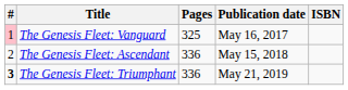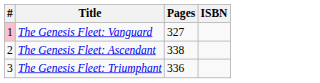- column: Publication date | May 16, 2017 | May 15, 2018 | May 21, 2019
The Genesis Fleet: Vanguard | Pages: 325 -> 327
The Genesis Fleet: Ascendant | Pages: 336 -> 338
The Genesis Fleet: Triumphant | #: bold -> normal
